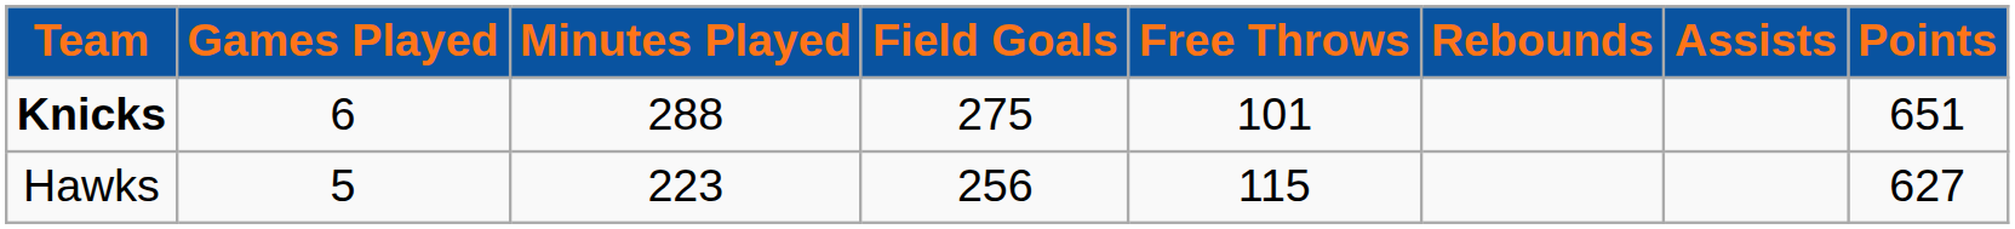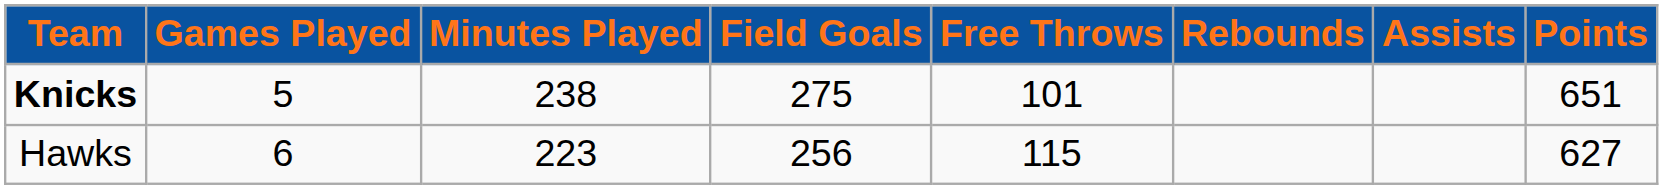Knicks | Games Played: 6 -> 5
Knicks | Minutes Played: 288 -> 238
Hawks | Games Played: 5 -> 6
